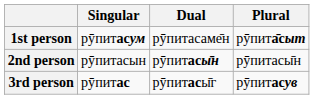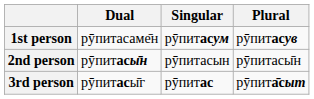columns swapped: Singular <-> Dual
1st person | Plural: рӯпита̄сыт -> рӯпитасув
3rd person | Plural: рӯпитасув -> рӯпита̄сыт
